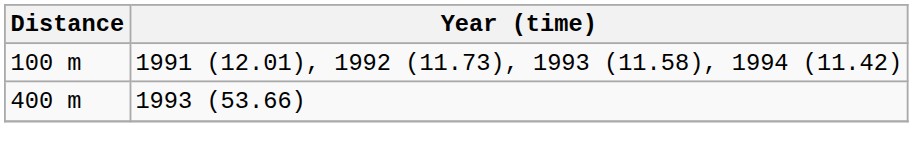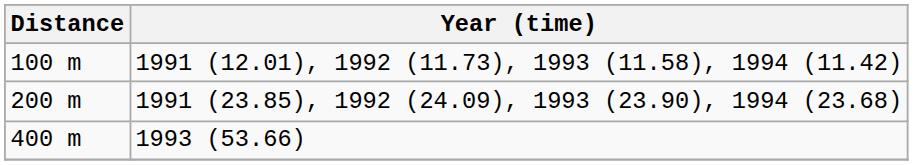+ row: 200 m | 1991 (23.85), 1992 (24.09), 1993 (23.90), 1994 (23.68)
